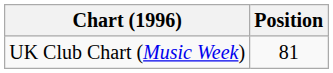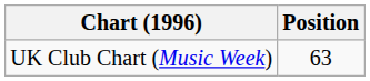UK Club Chart (Music Week) | Position: 81 -> 63
